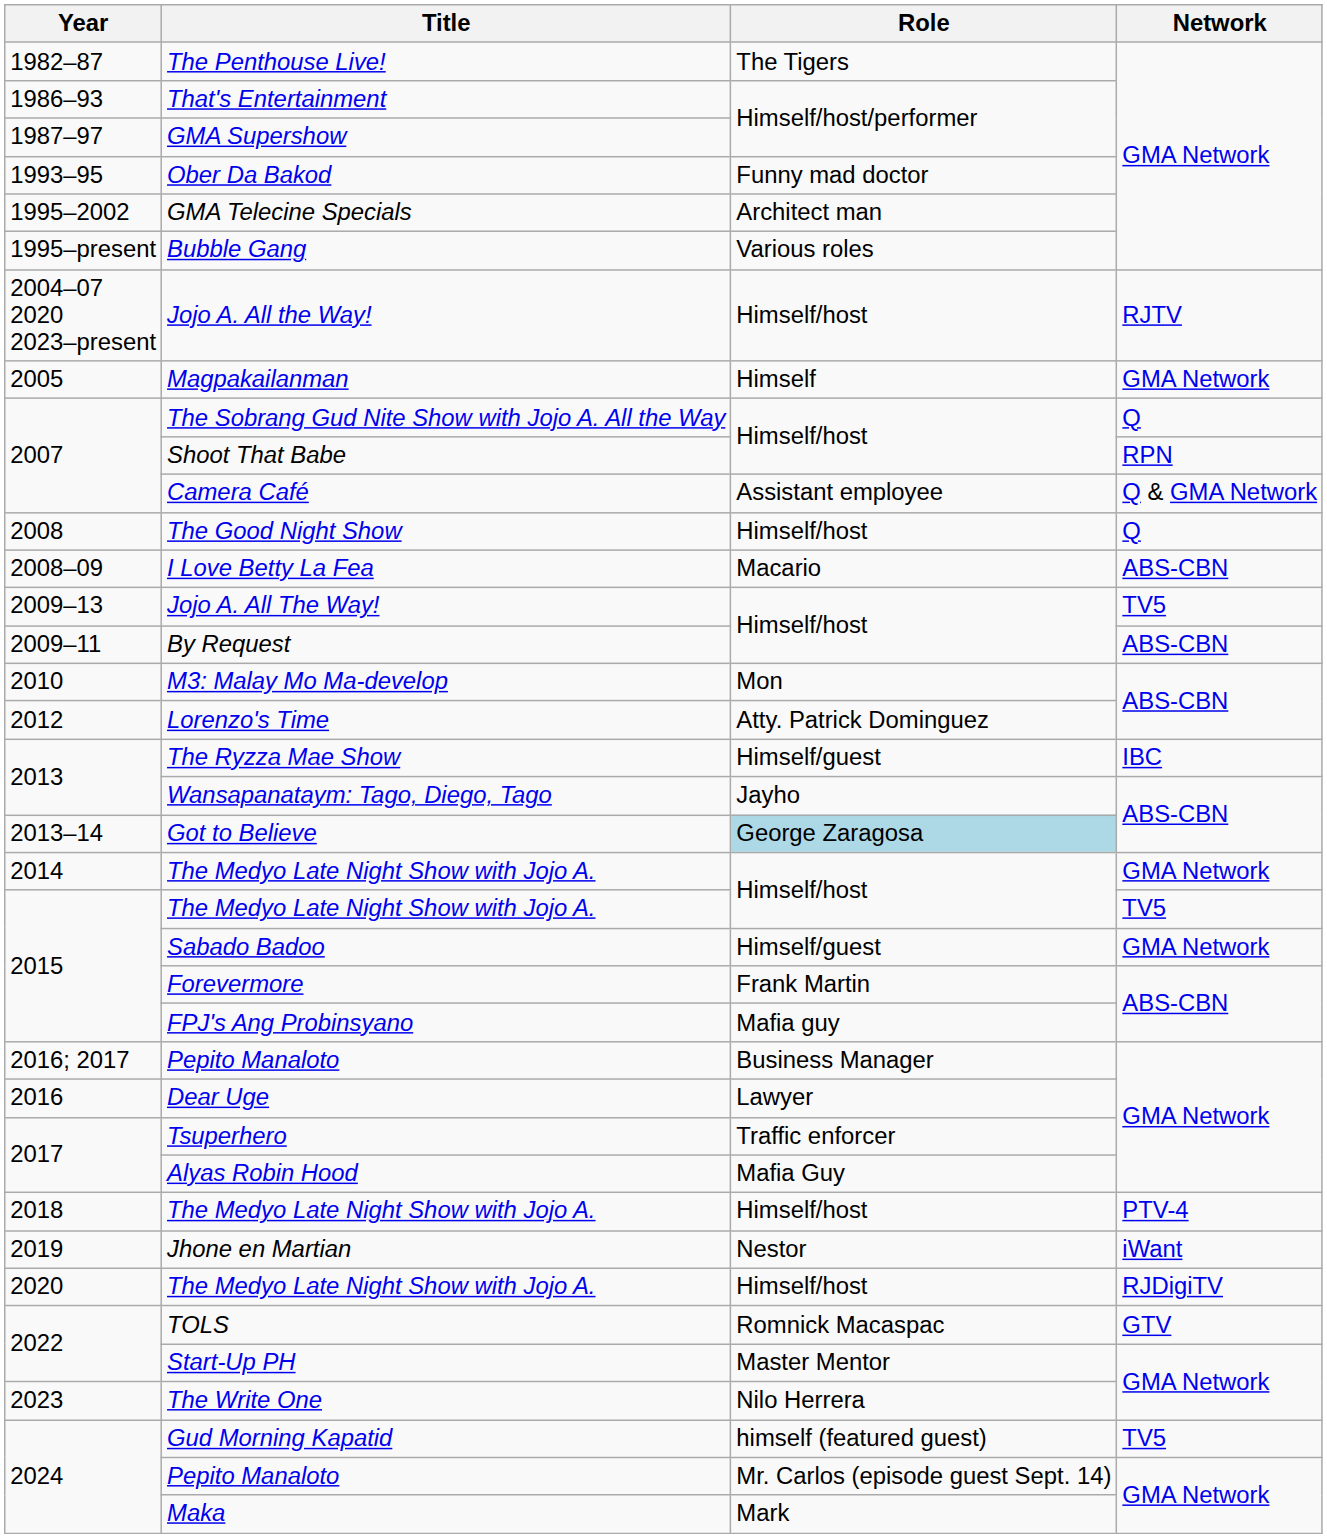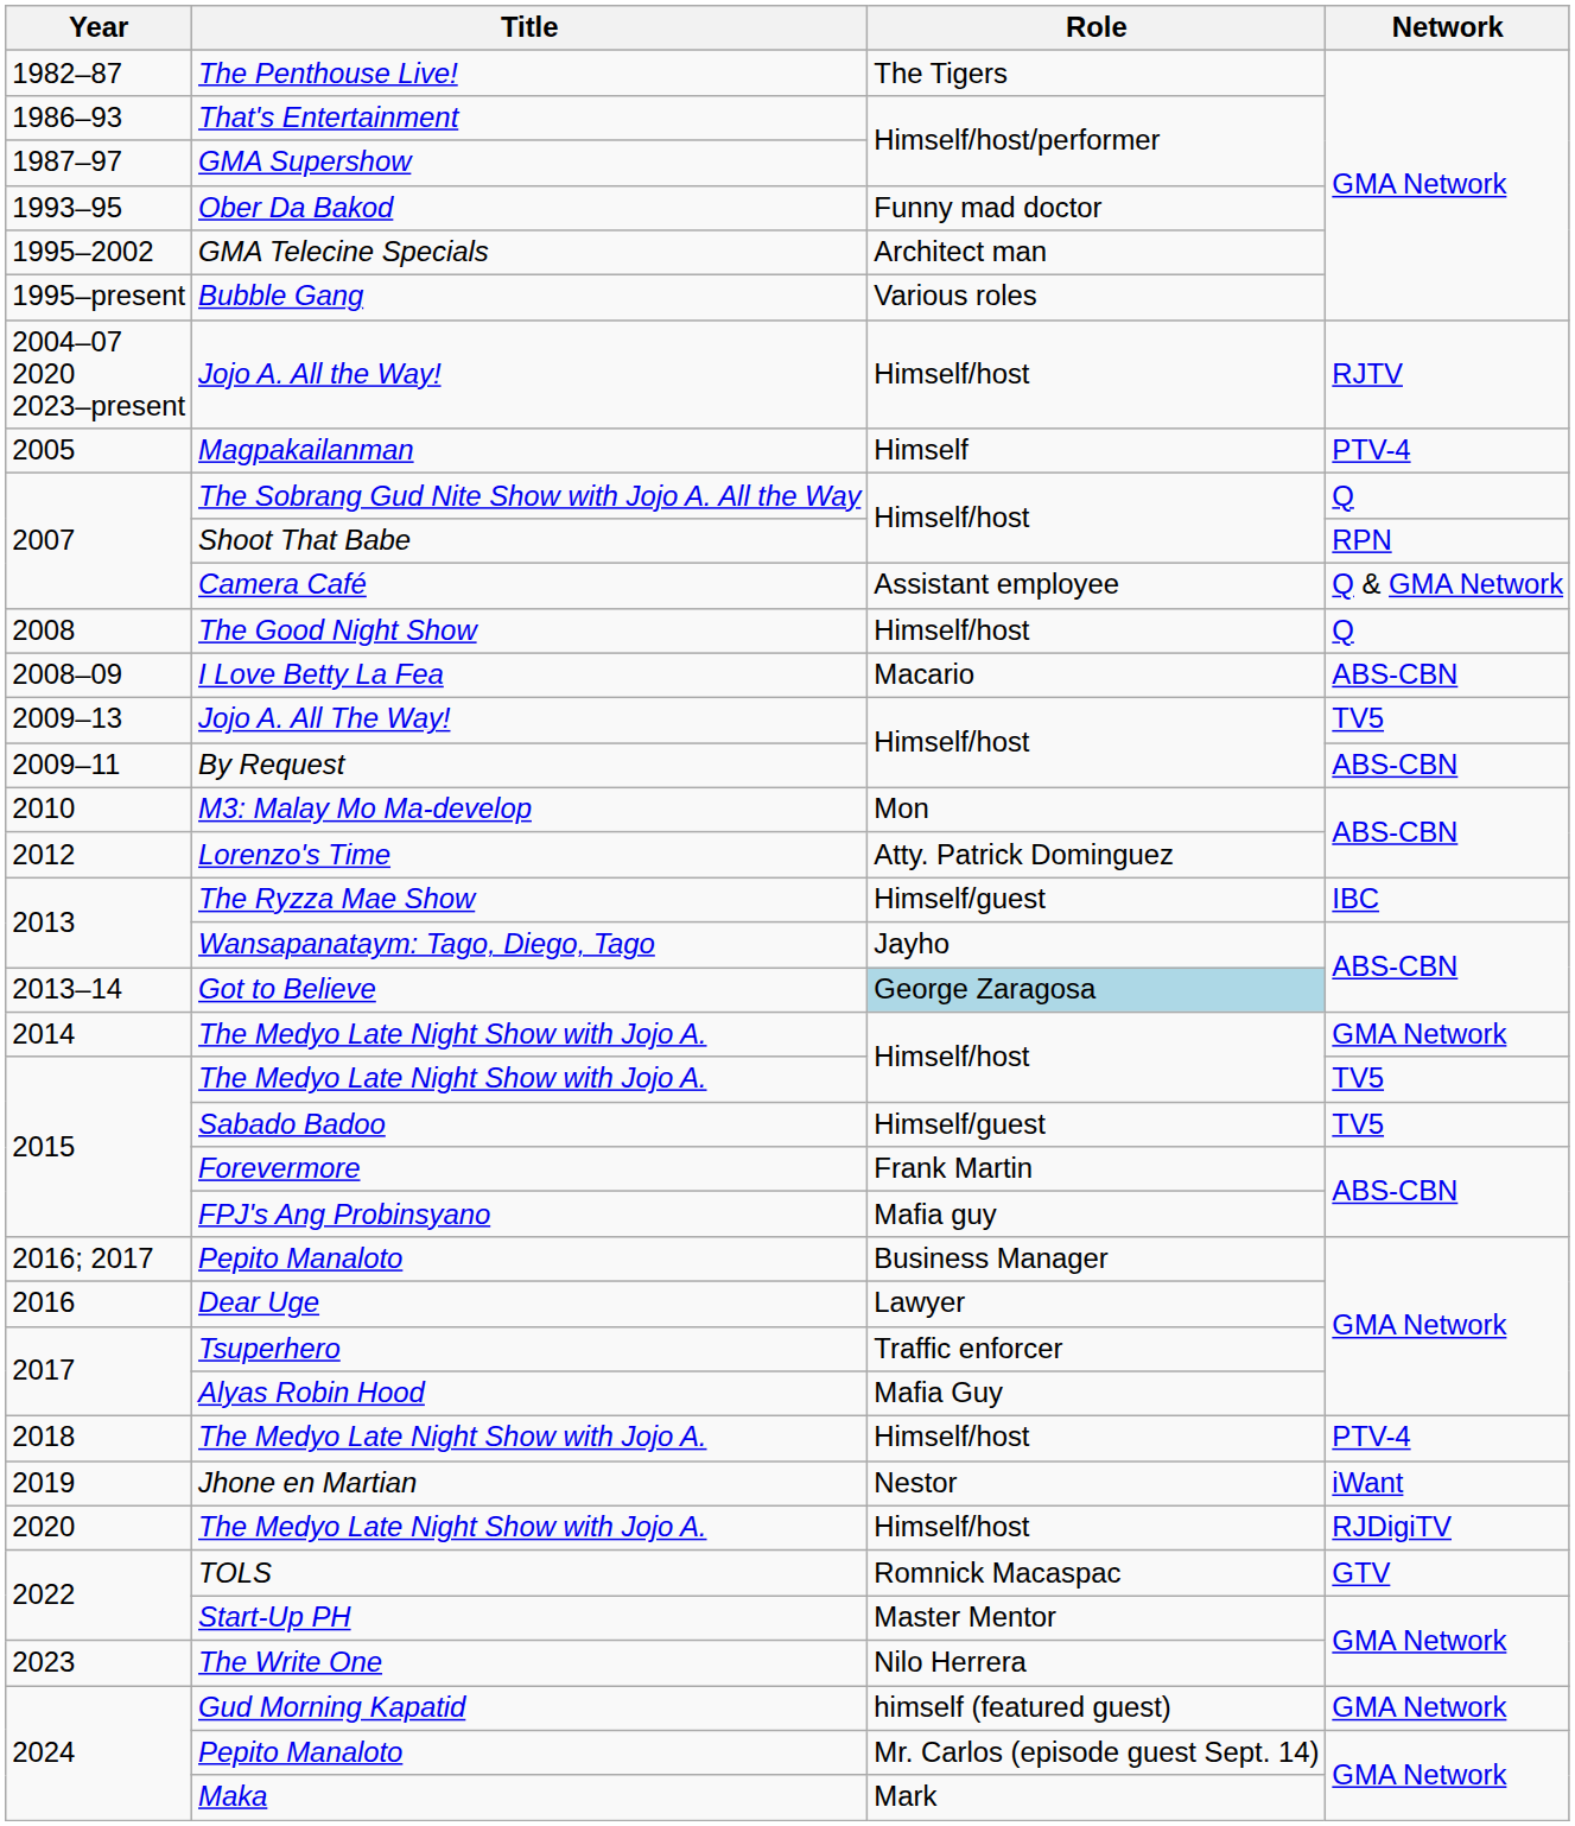Magpakailanman | Network: GMA Network -> PTV-4
Sabado Badoo | Network: GMA Network -> TV5
Gud Morning Kapatid | Network: TV5 -> GMA Network
